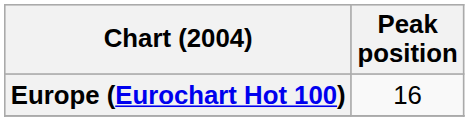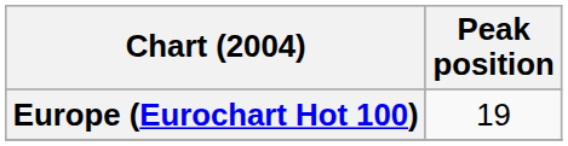Europe (Eurochart Hot 100) | Peak position: 16 -> 19
